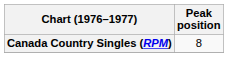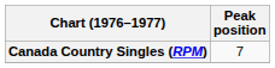Canada Country Singles (RPM) | Peak position: 8 -> 7
